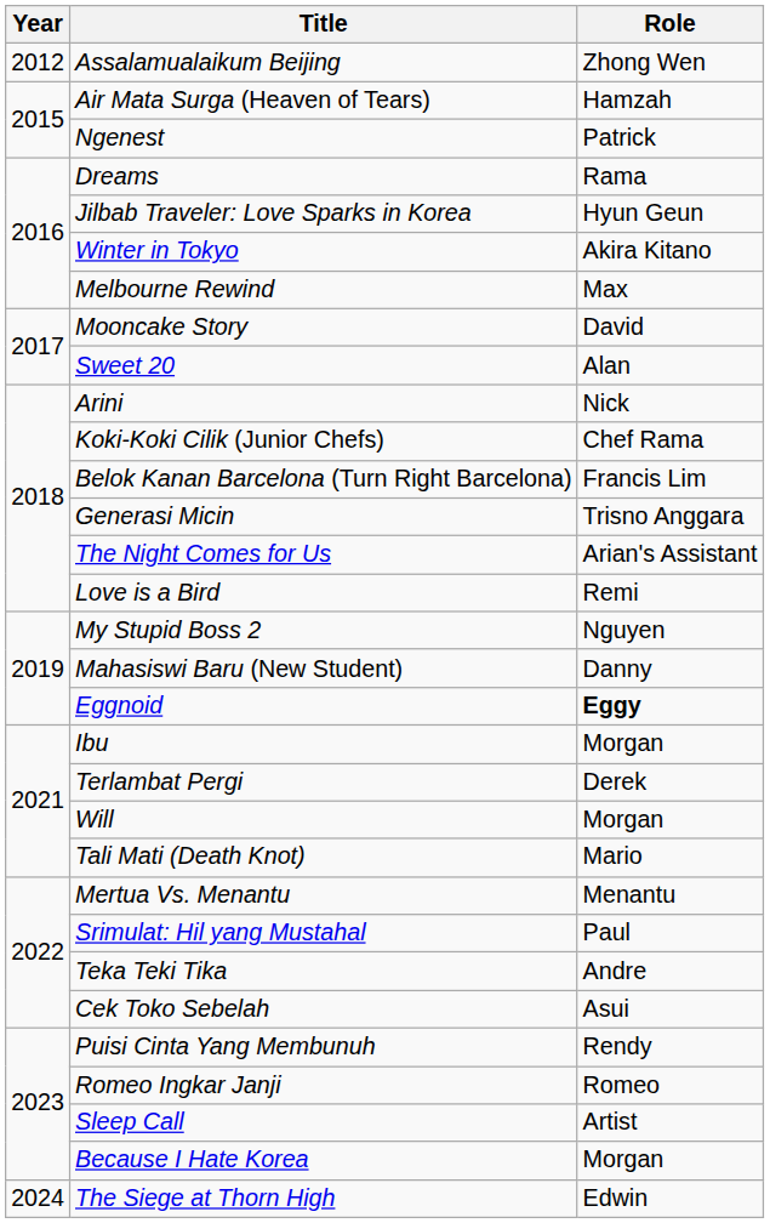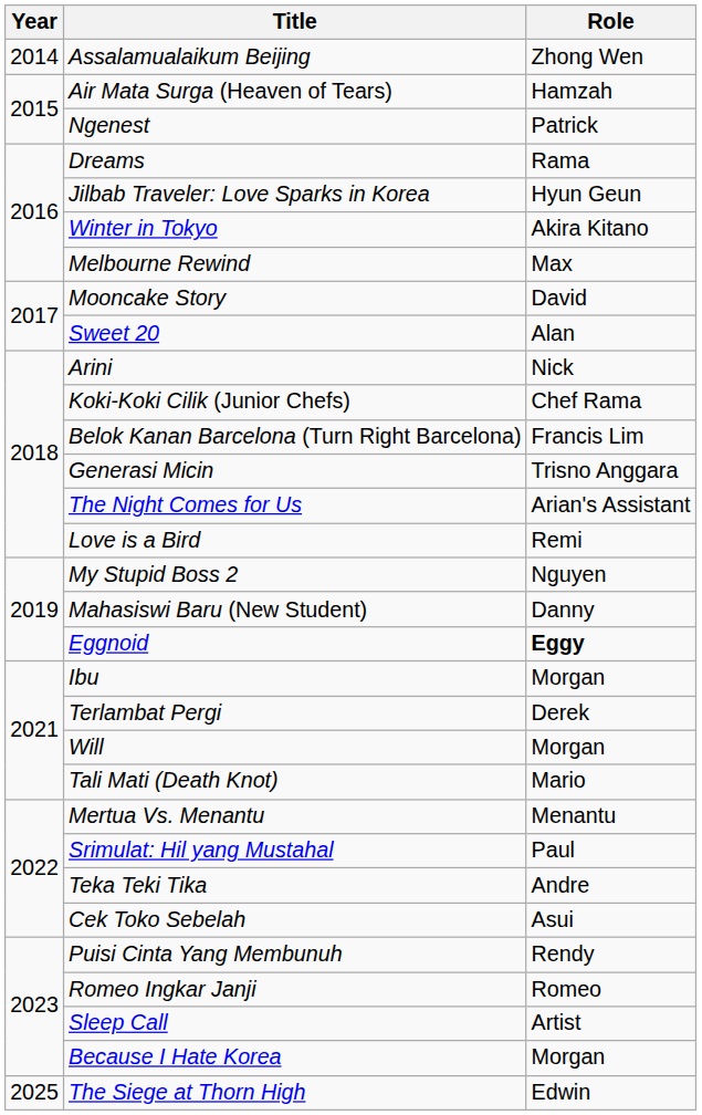Assalamualaikum Beijing | Year: 2012 -> 2014
The Siege at Thorn High | Year: 2024 -> 2025
